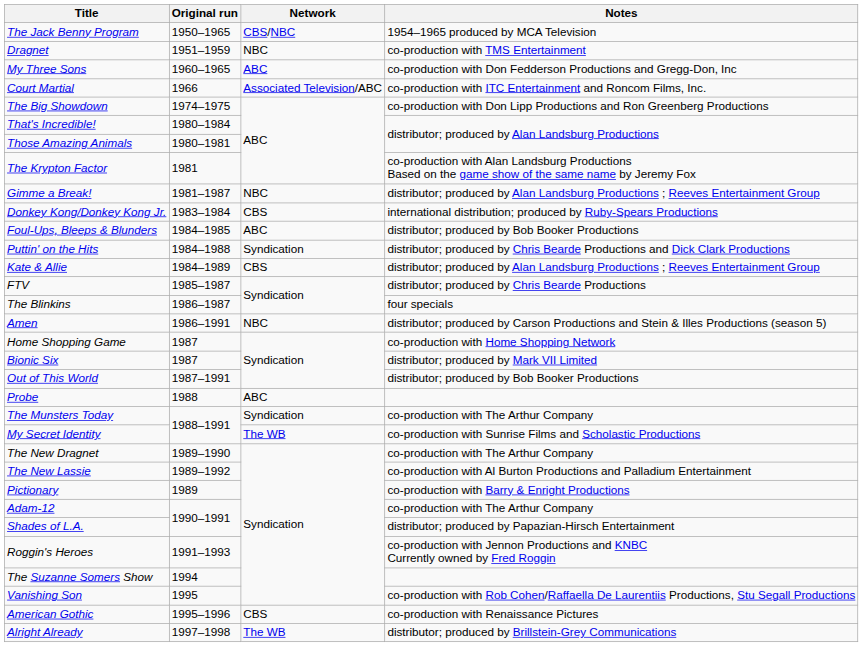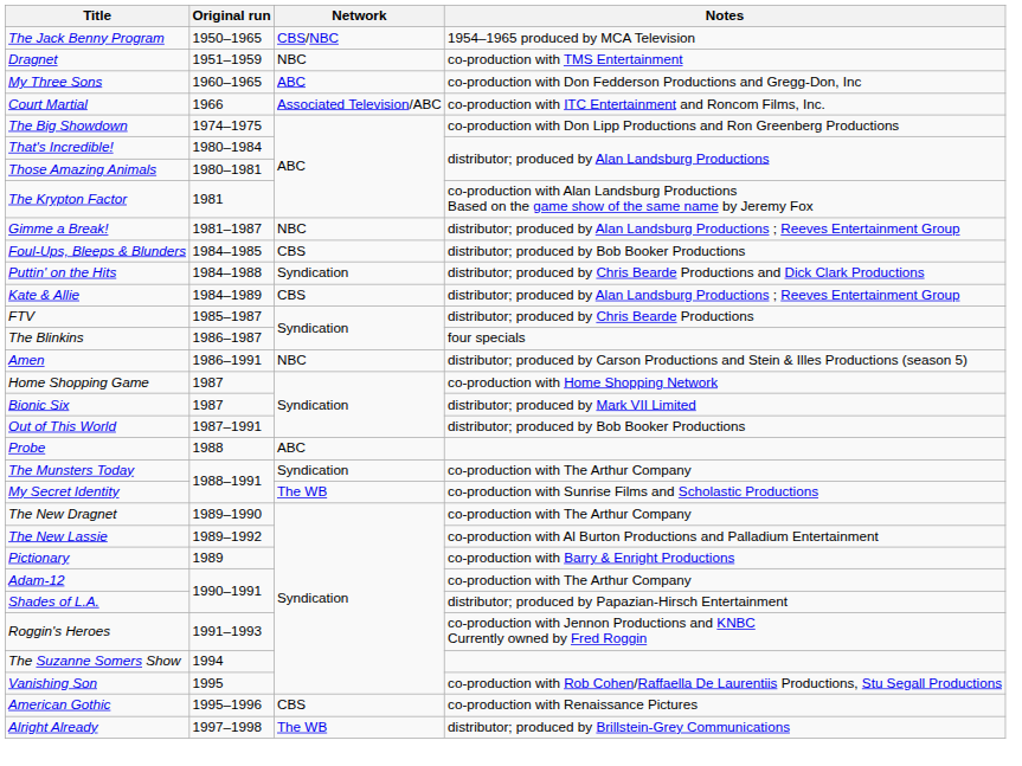- row: Donkey Kong/Donkey Kong Jr. | 1983–1984 | CBS | international distribution; produced by Ruby-Spears Productions
Foul-Ups, Bleeps & Blunders | Network: ABC -> CBS
